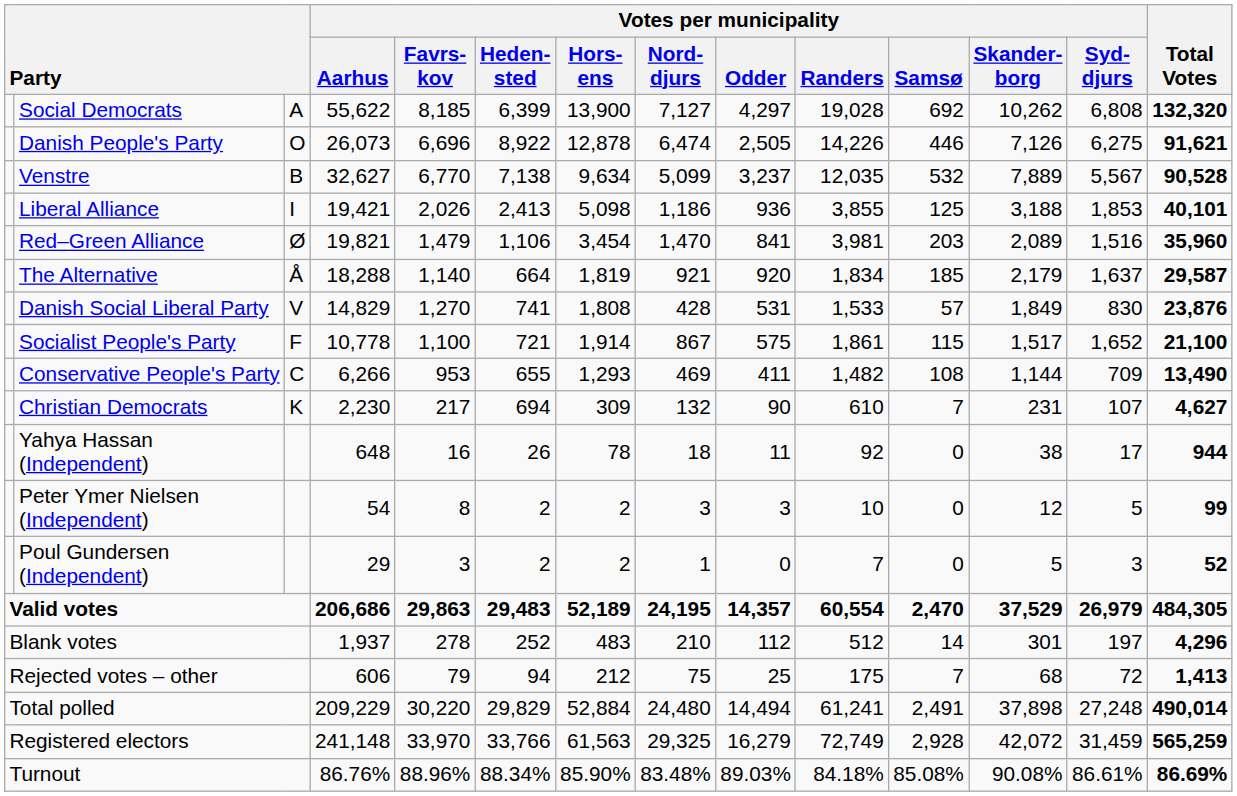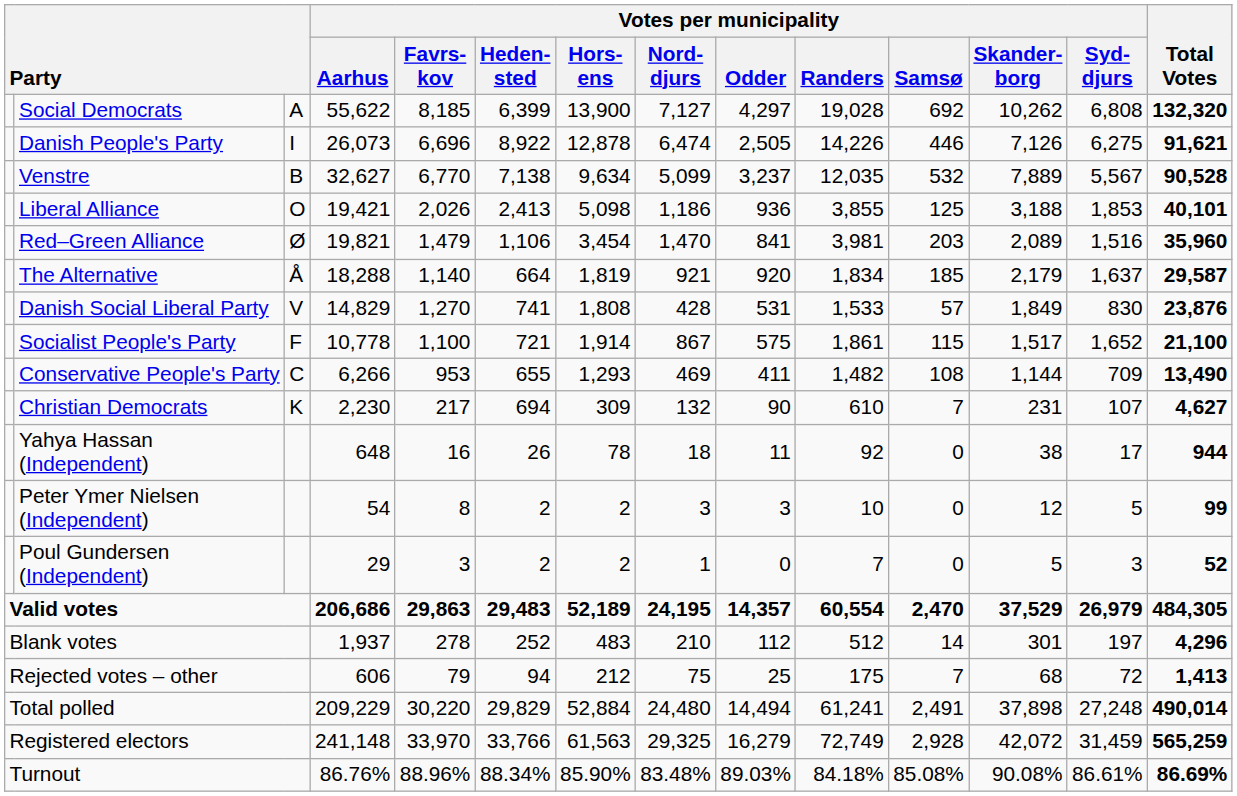Danish People's Party | column 3: O -> I
Liberal Alliance | column 3: I -> O
